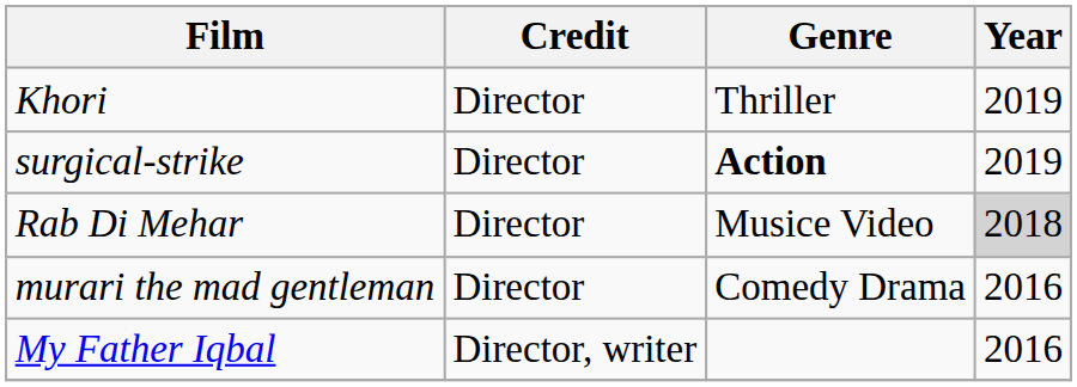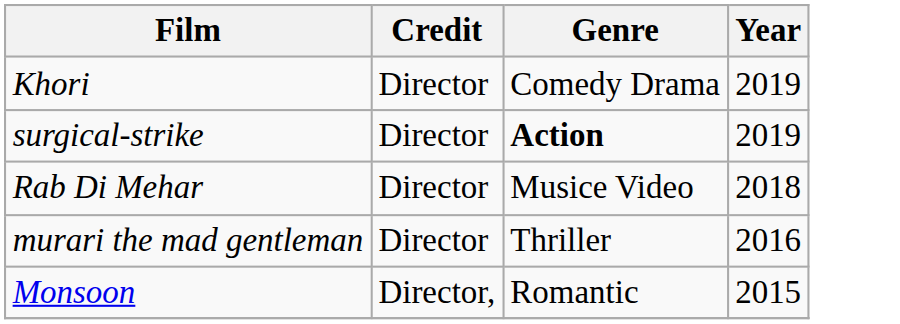Khori | Genre: Thriller -> Comedy Drama
Rab Di Mehar | Year: lightgrey background -> no background
murari the mad gentleman | Genre: Comedy Drama -> Thriller
- row: My Father Iqbal | Director, writer | 2016
+ row: Monsoon | Director, | Romantic | 2015
